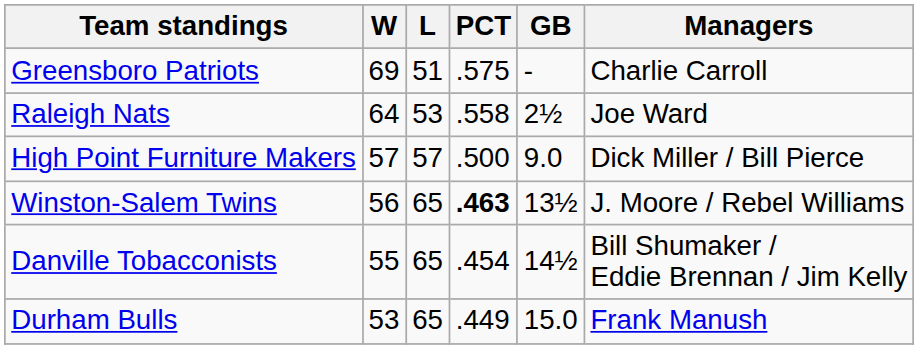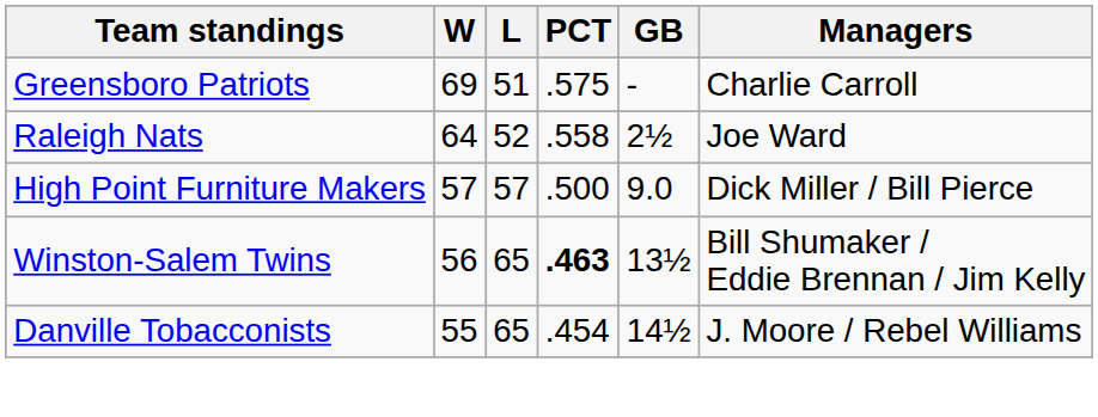Raleigh Nats | L: 53 -> 52
Winston-Salem Twins | Managers: J. Moore / Rebel Williams -> Bill Shumaker / Eddie Brennan / Jim Kelly
Danville Tobacconists | Managers: Bill Shumaker / Eddie Brennan / Jim Kelly -> J. Moore / Rebel Williams
- row: Durham Bulls | 53 | 65 | .449 | 15.0 | Frank Manush
